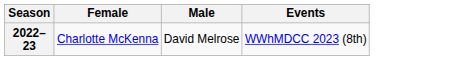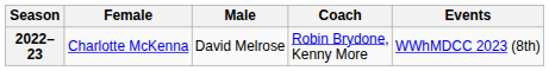+ column: Coach | Robin Brydone, Kenny More
